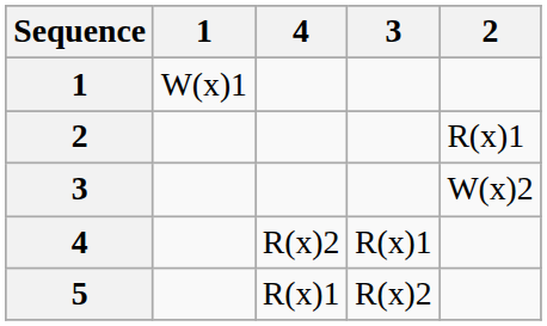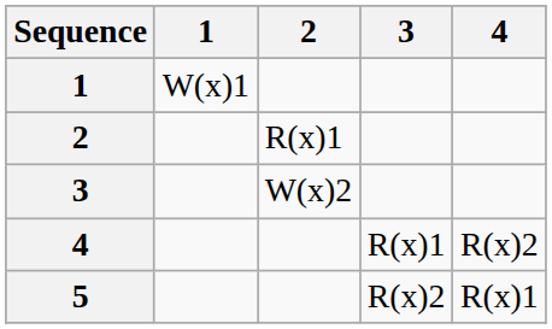columns swapped: 2 <-> 4
